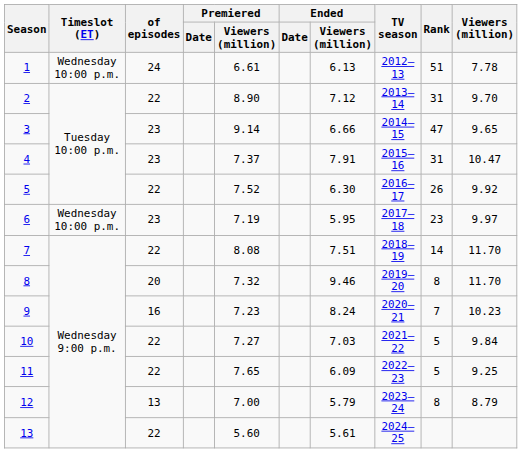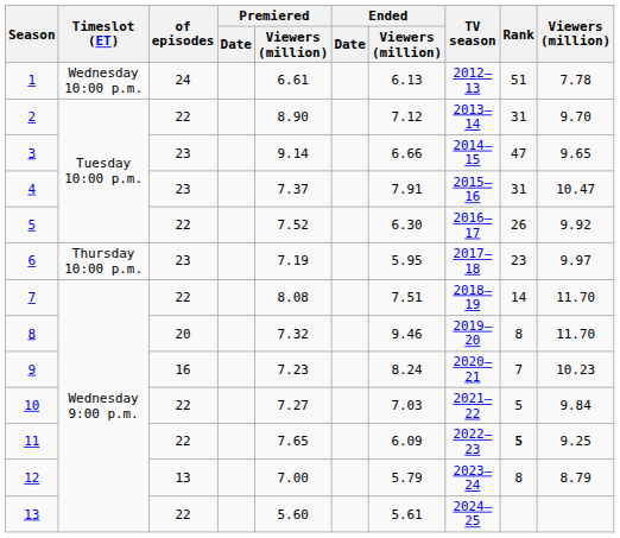6 | Timeslot (ET): Wednesday 10:00 p.m. -> Thursday 10:00 p.m.
11 | Rank: normal -> bold
